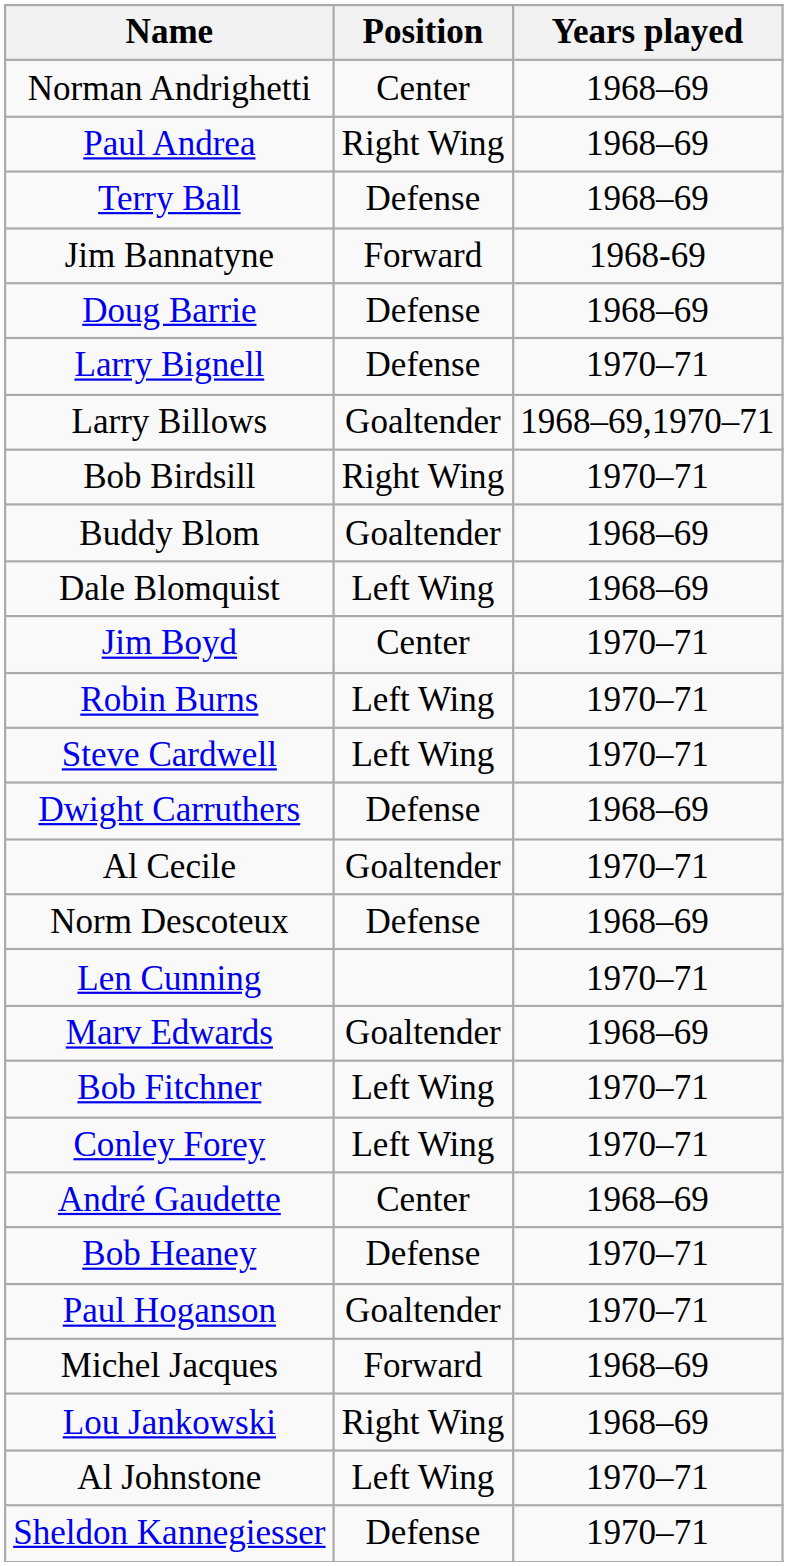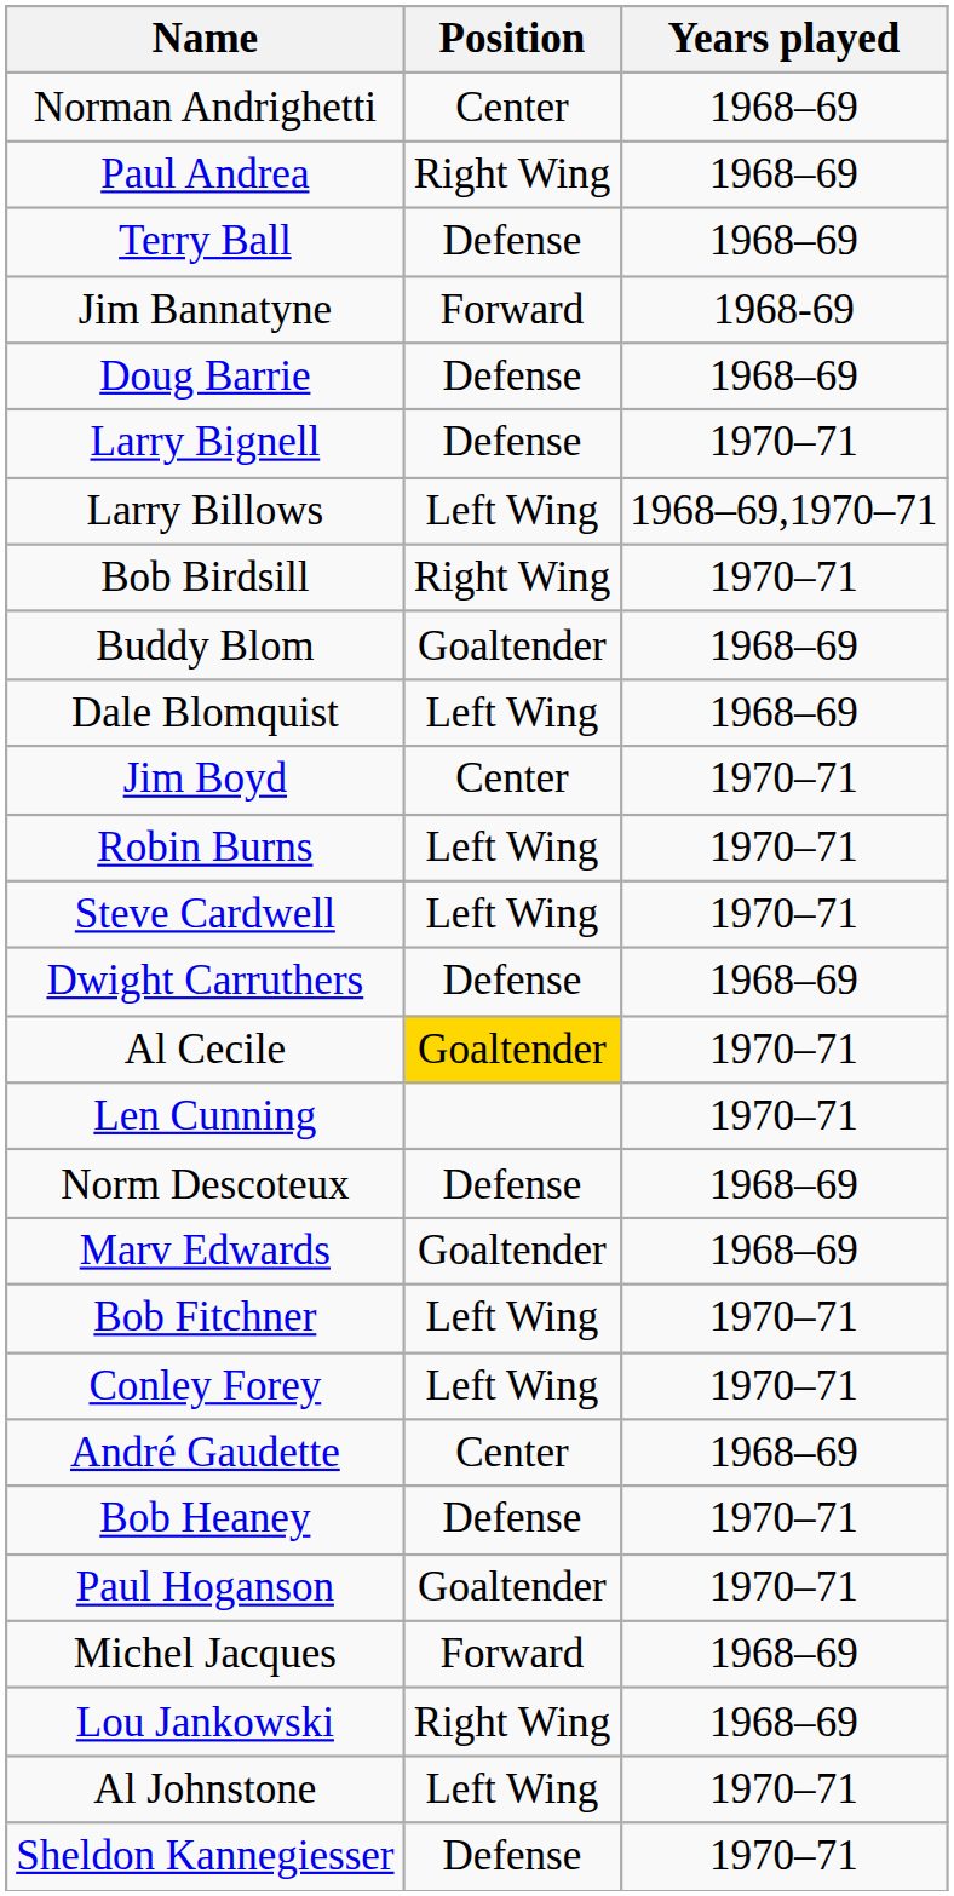Larry Billows | Position: Goaltender -> Left Wing
Al Cecile | Position: no background -> gold background
rows swapped: Len Cunning <-> Norm Descoteux
